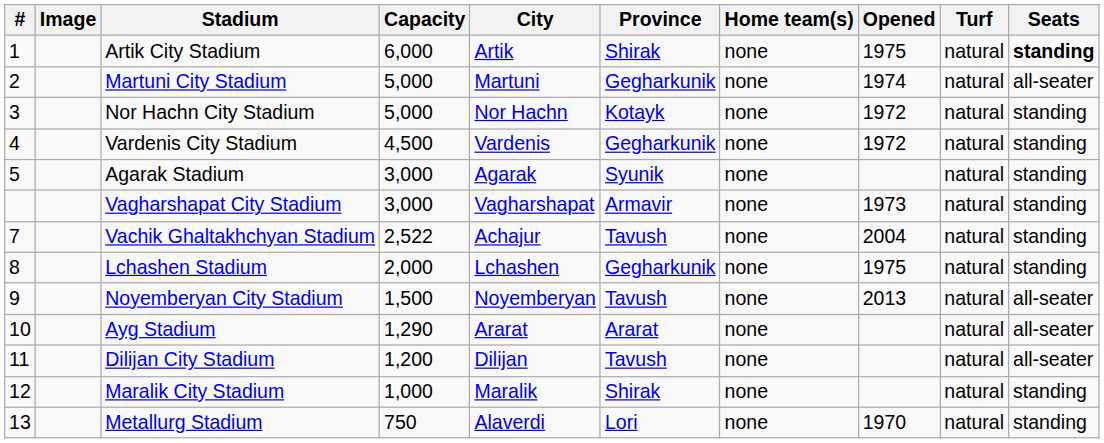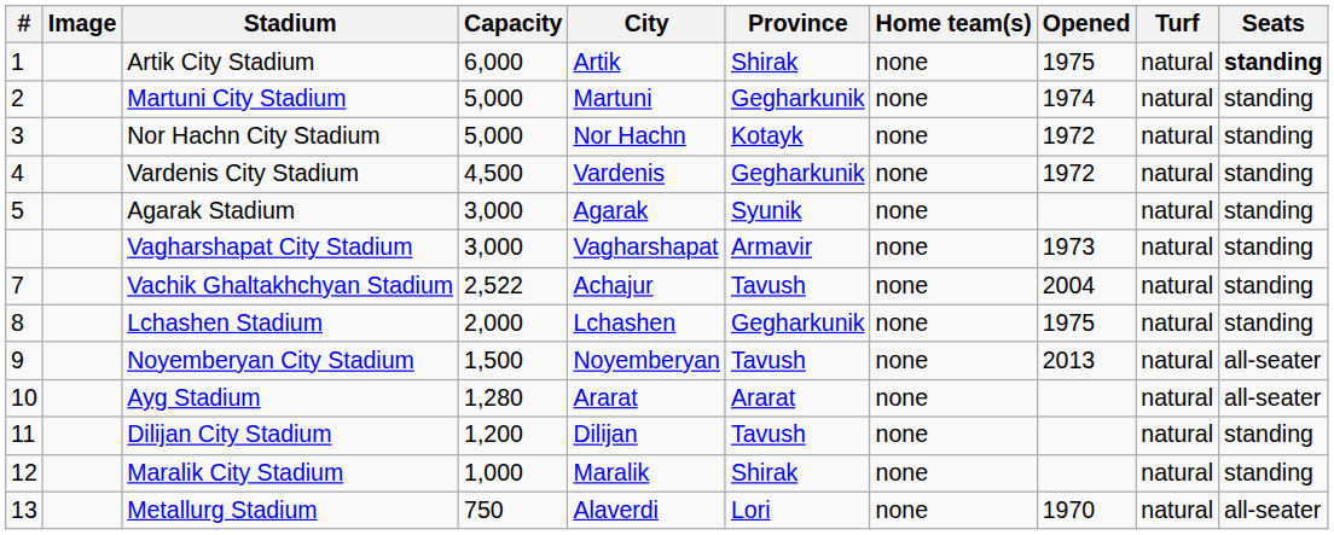Martuni City Stadium | Seats: all-seater -> standing
Ayg Stadium | Capacity: 1,290 -> 1,280
Dilijan City Stadium | Seats: all-seater -> standing
Metallurg Stadium | Seats: standing -> all-seater
